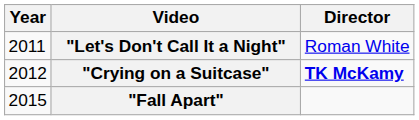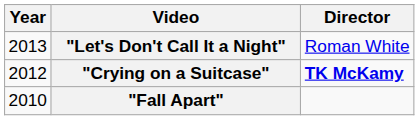"Let's Don't Call It a Night" | Year: 2011 -> 2013
"Fall Apart" | Year: 2015 -> 2010
